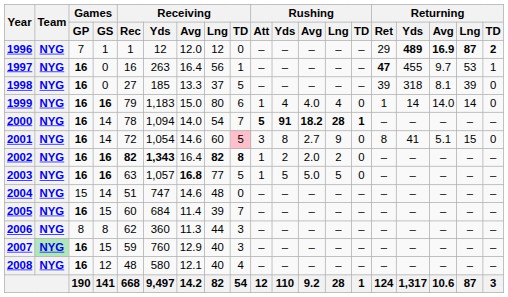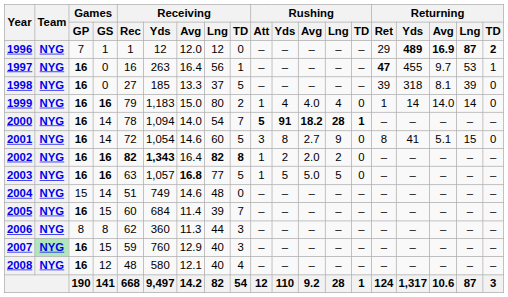1999 | Receiving / TD: 6 -> 2
2001 | Receiving / TD: pink background -> no background
2004 | Receiving / Yds: 747 -> 749
